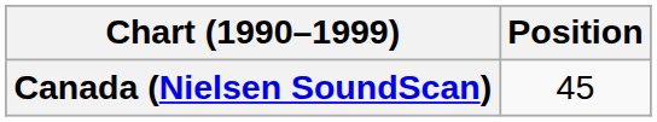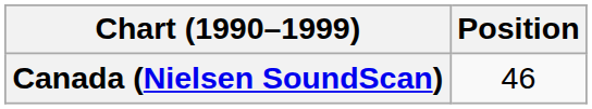Canada (Nielsen SoundScan) | Position: 45 -> 46
